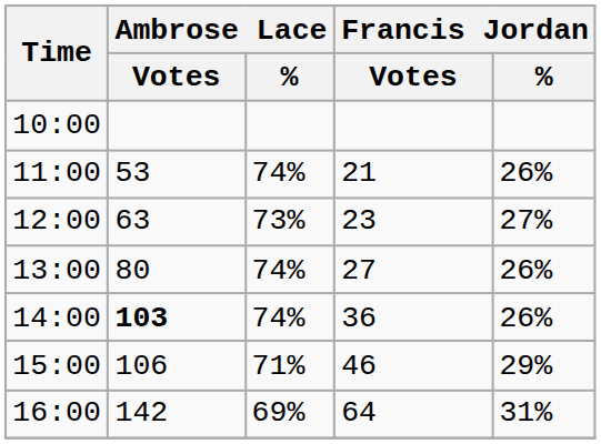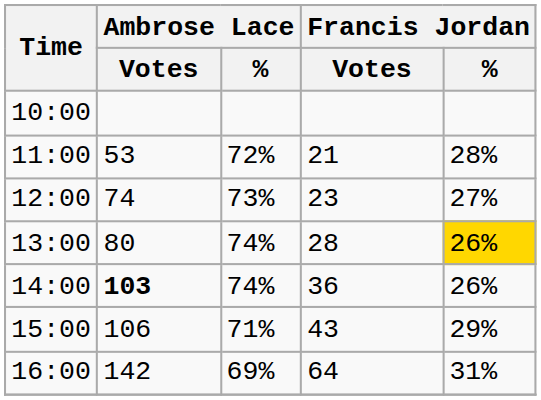11:00 | Ambrose Lace / %: 74% -> 72%
11:00 | Francis Jordan / %: 26% -> 28%
12:00 | Ambrose Lace / Votes: 63 -> 74
13:00 | Francis Jordan / Votes: 27 -> 28
13:00 | Francis Jordan / %: no background -> gold background
15:00 | Francis Jordan / Votes: 46 -> 43
